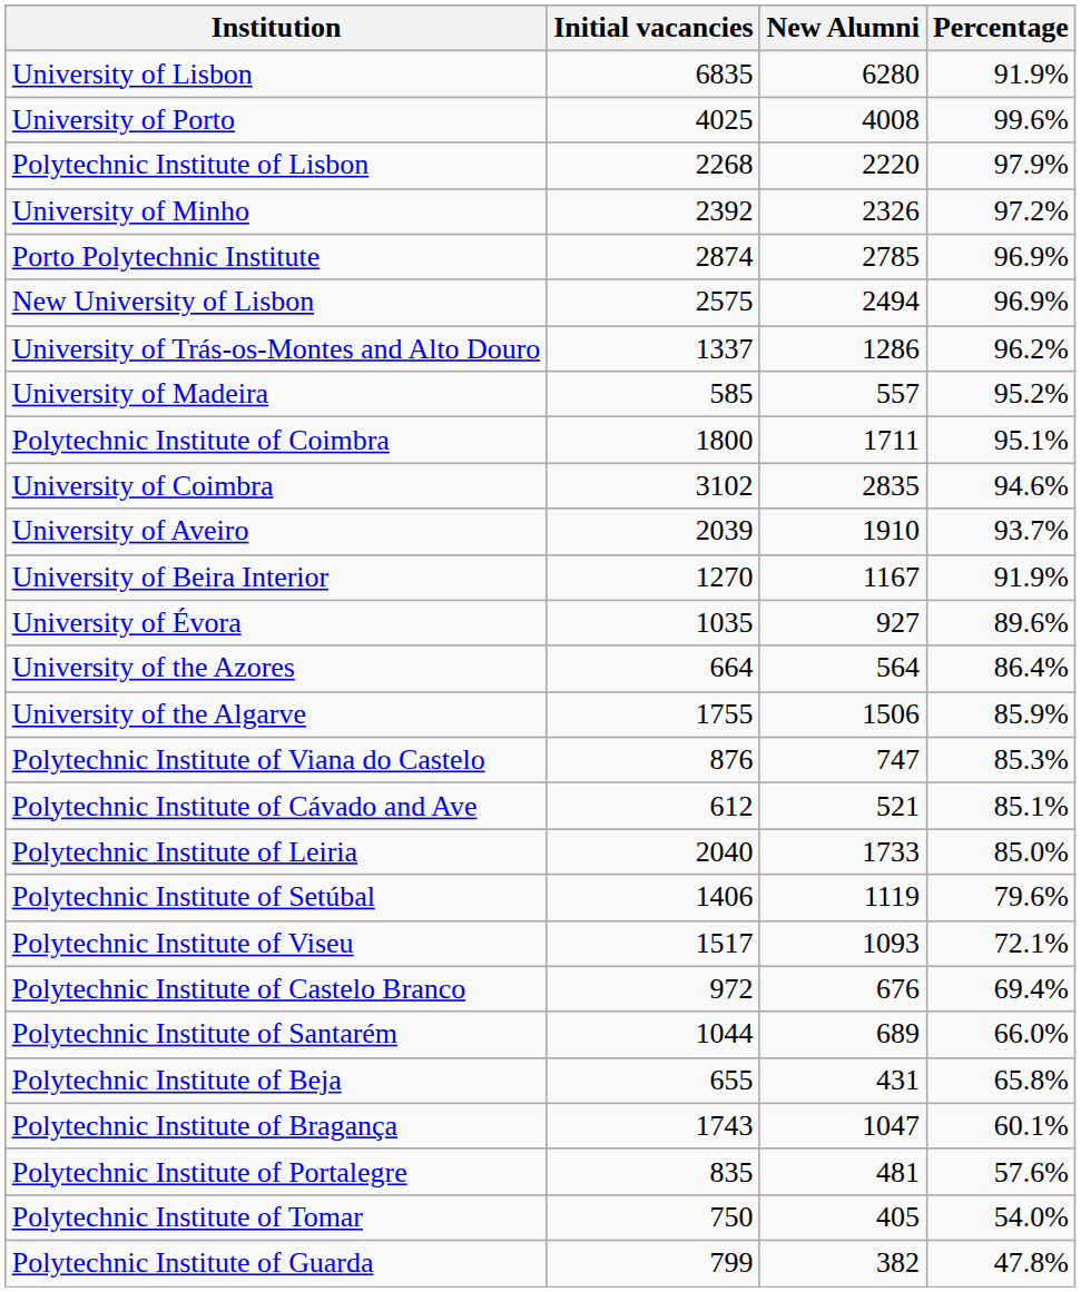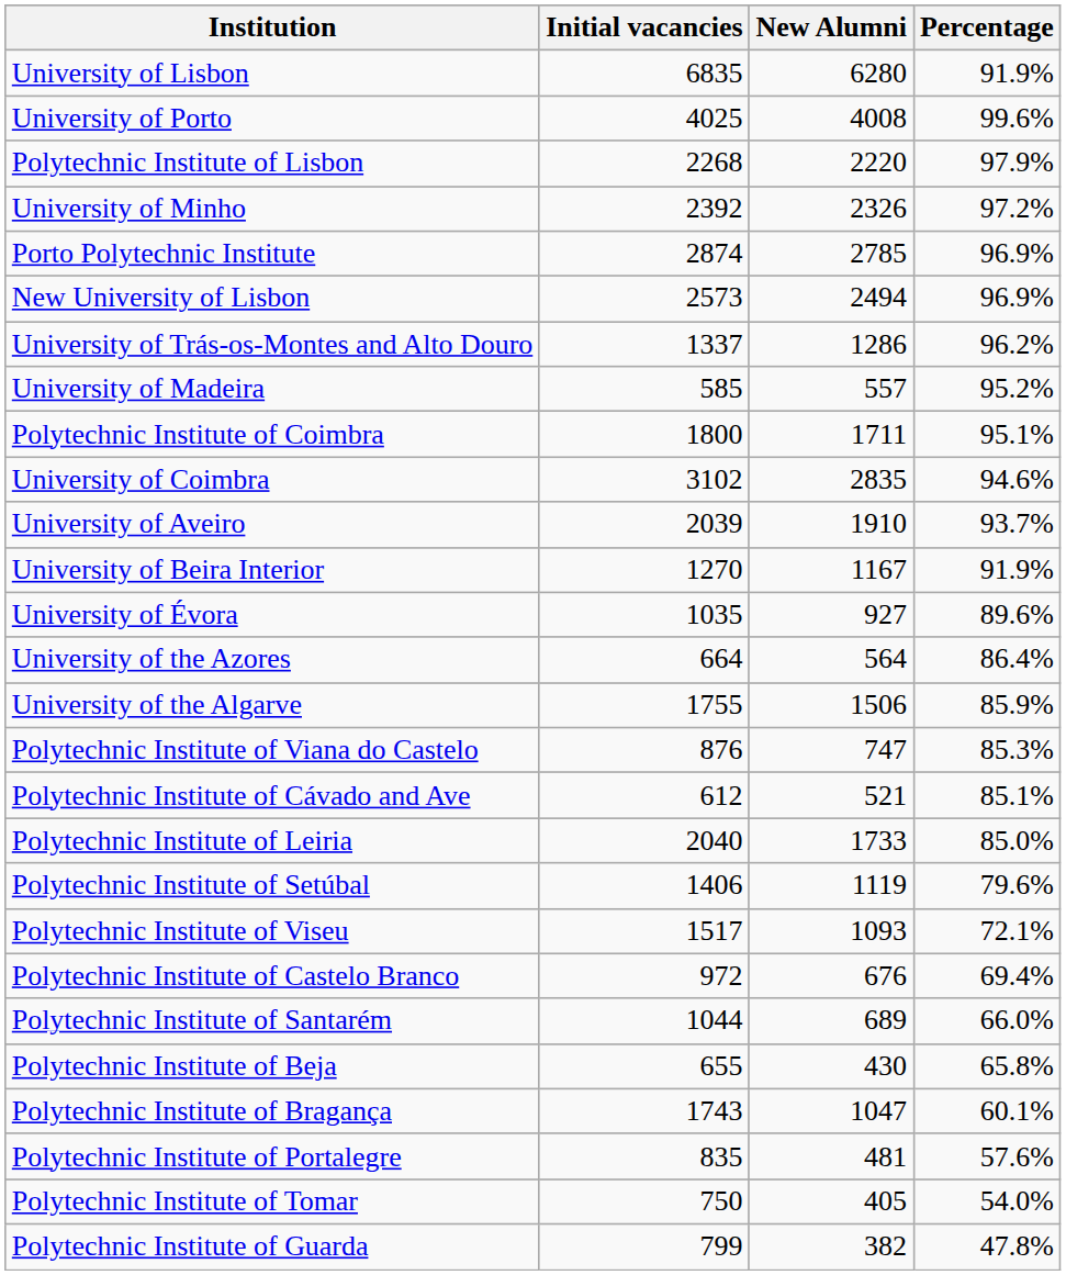New University of Lisbon | Initial vacancies: 2575 -> 2573
Polytechnic Institute of Beja | New Alumni: 431 -> 430
